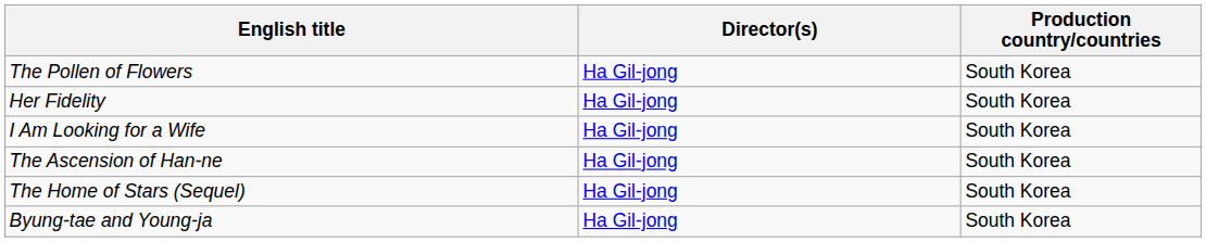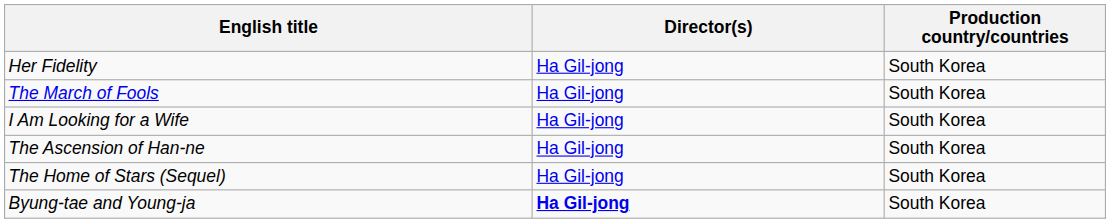- row: The Pollen of Flowers | Ha Gil-jong | South Korea
+ row: The March of Fools | Ha Gil-jong | South Korea
Byung-tae and Young-ja | Director(s): normal -> bold
